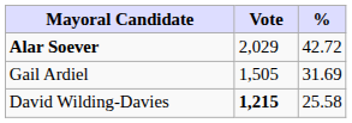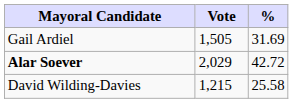rows swapped: Alar Soever <-> Gail Ardiel
David Wilding-Davies | Vote: bold -> normal
